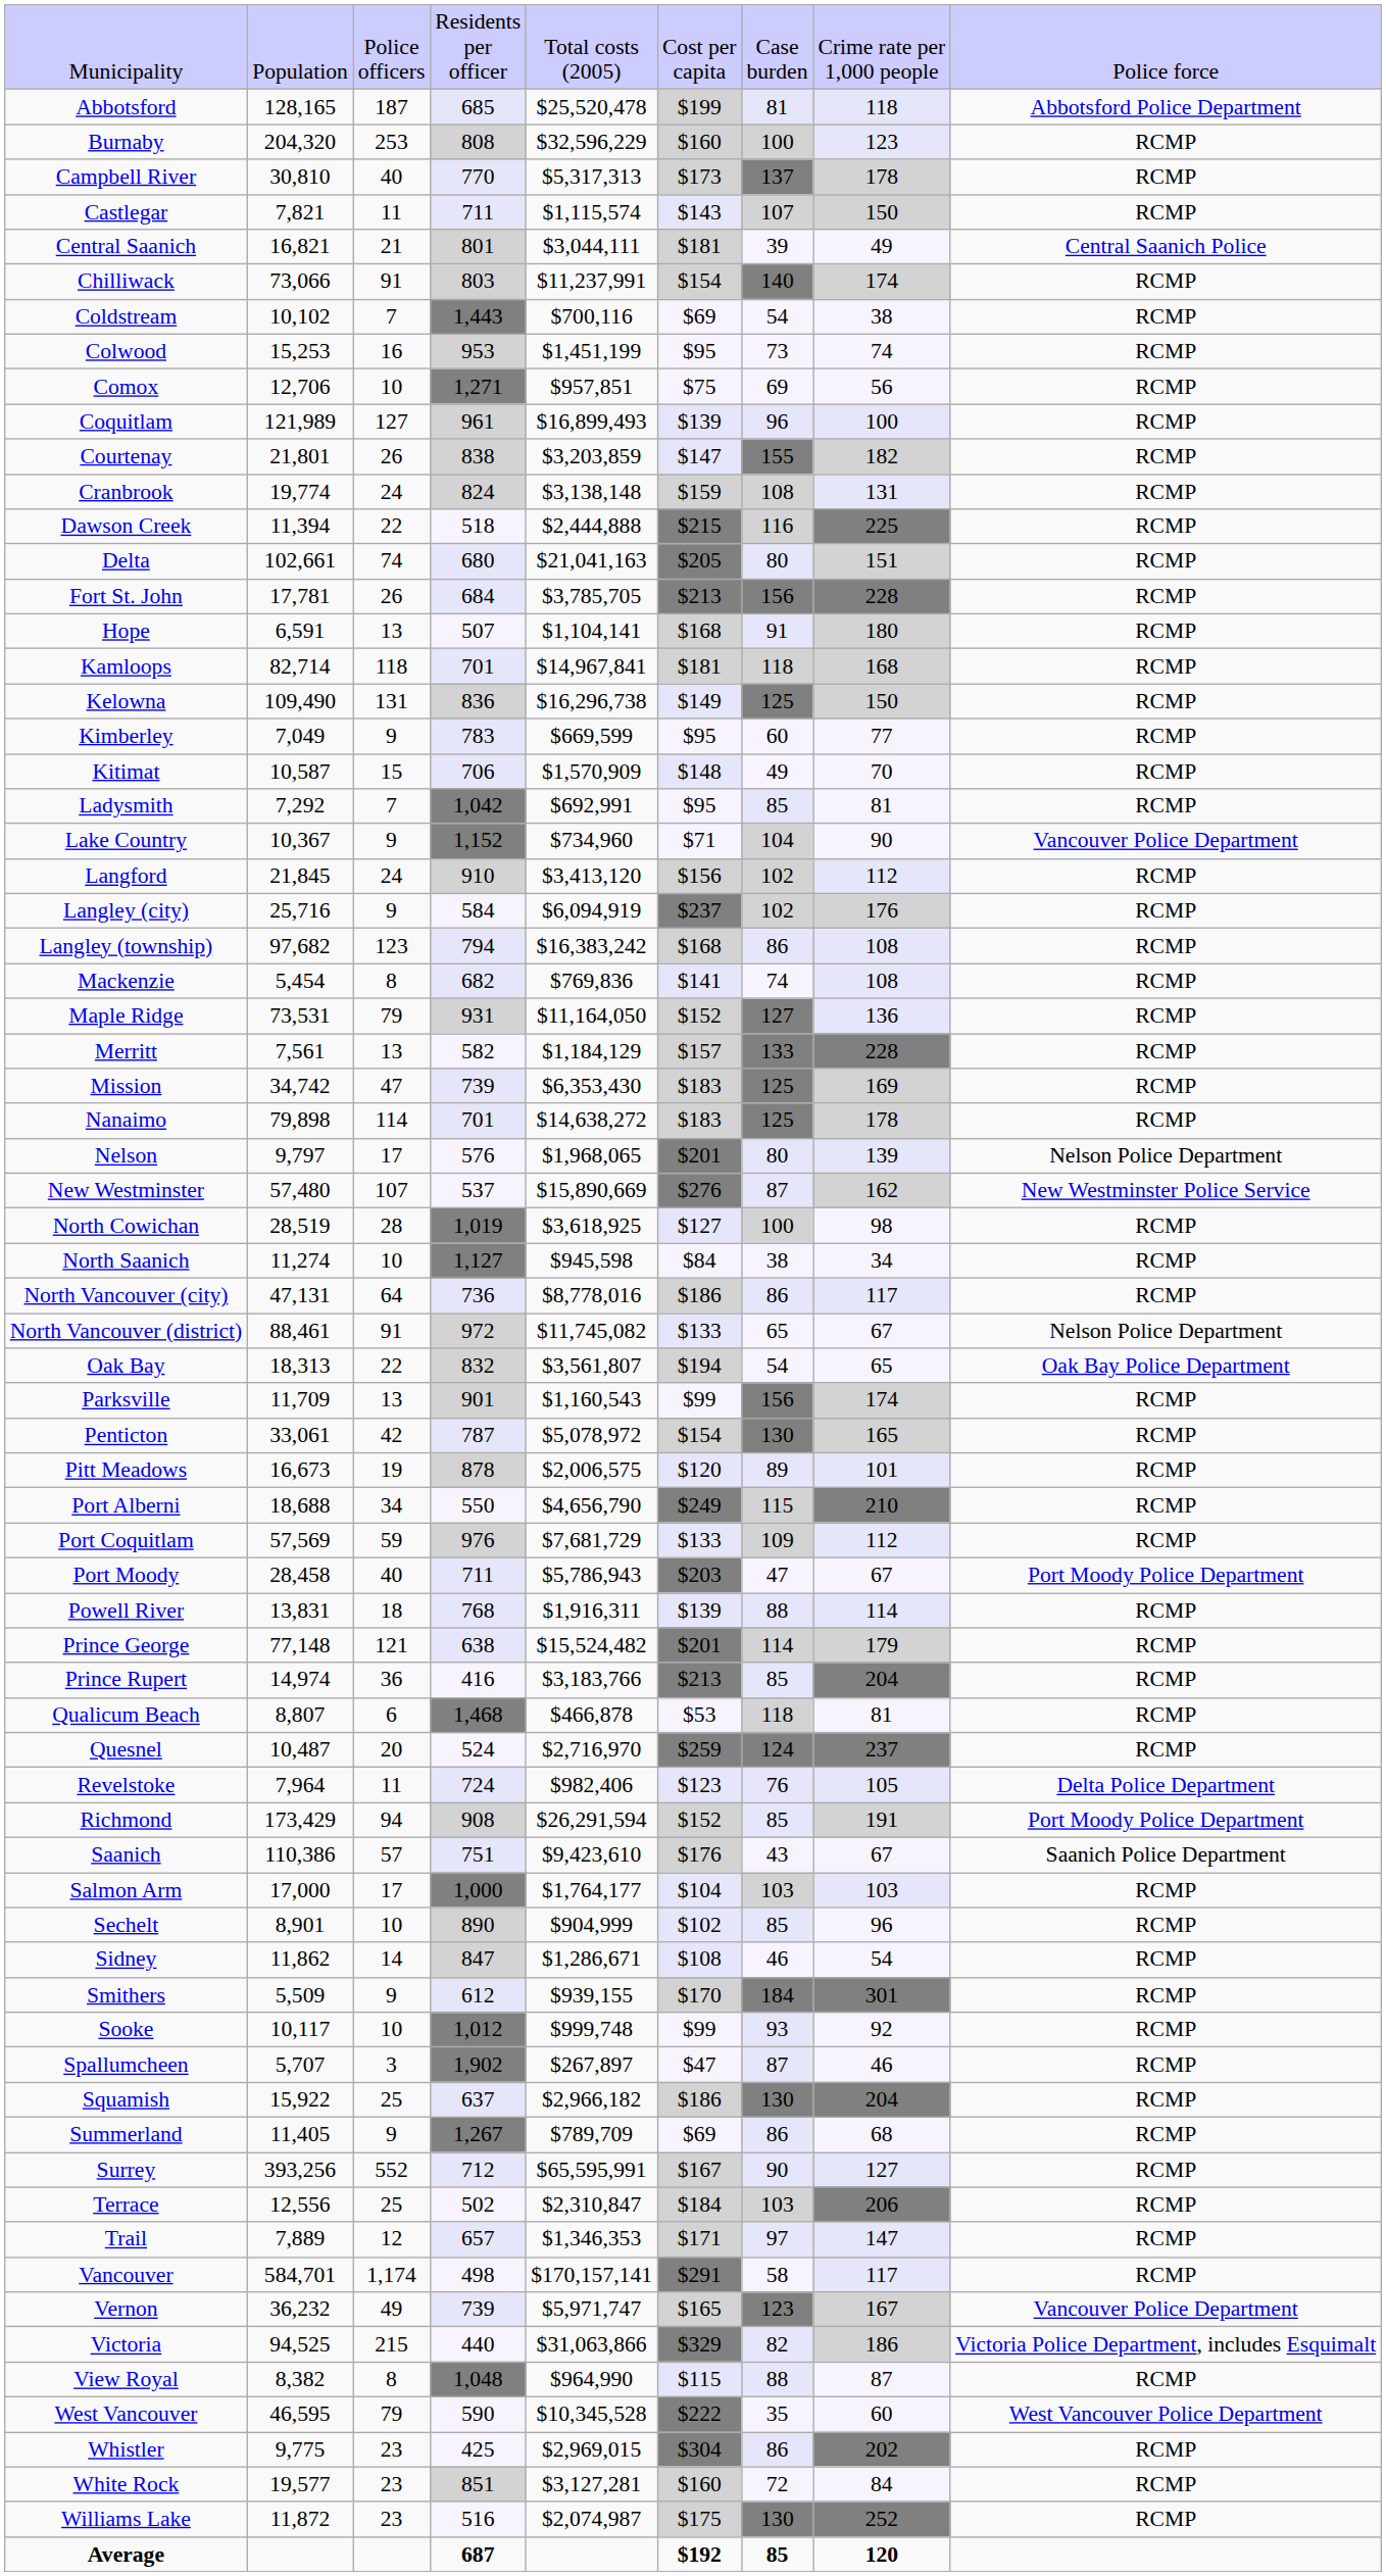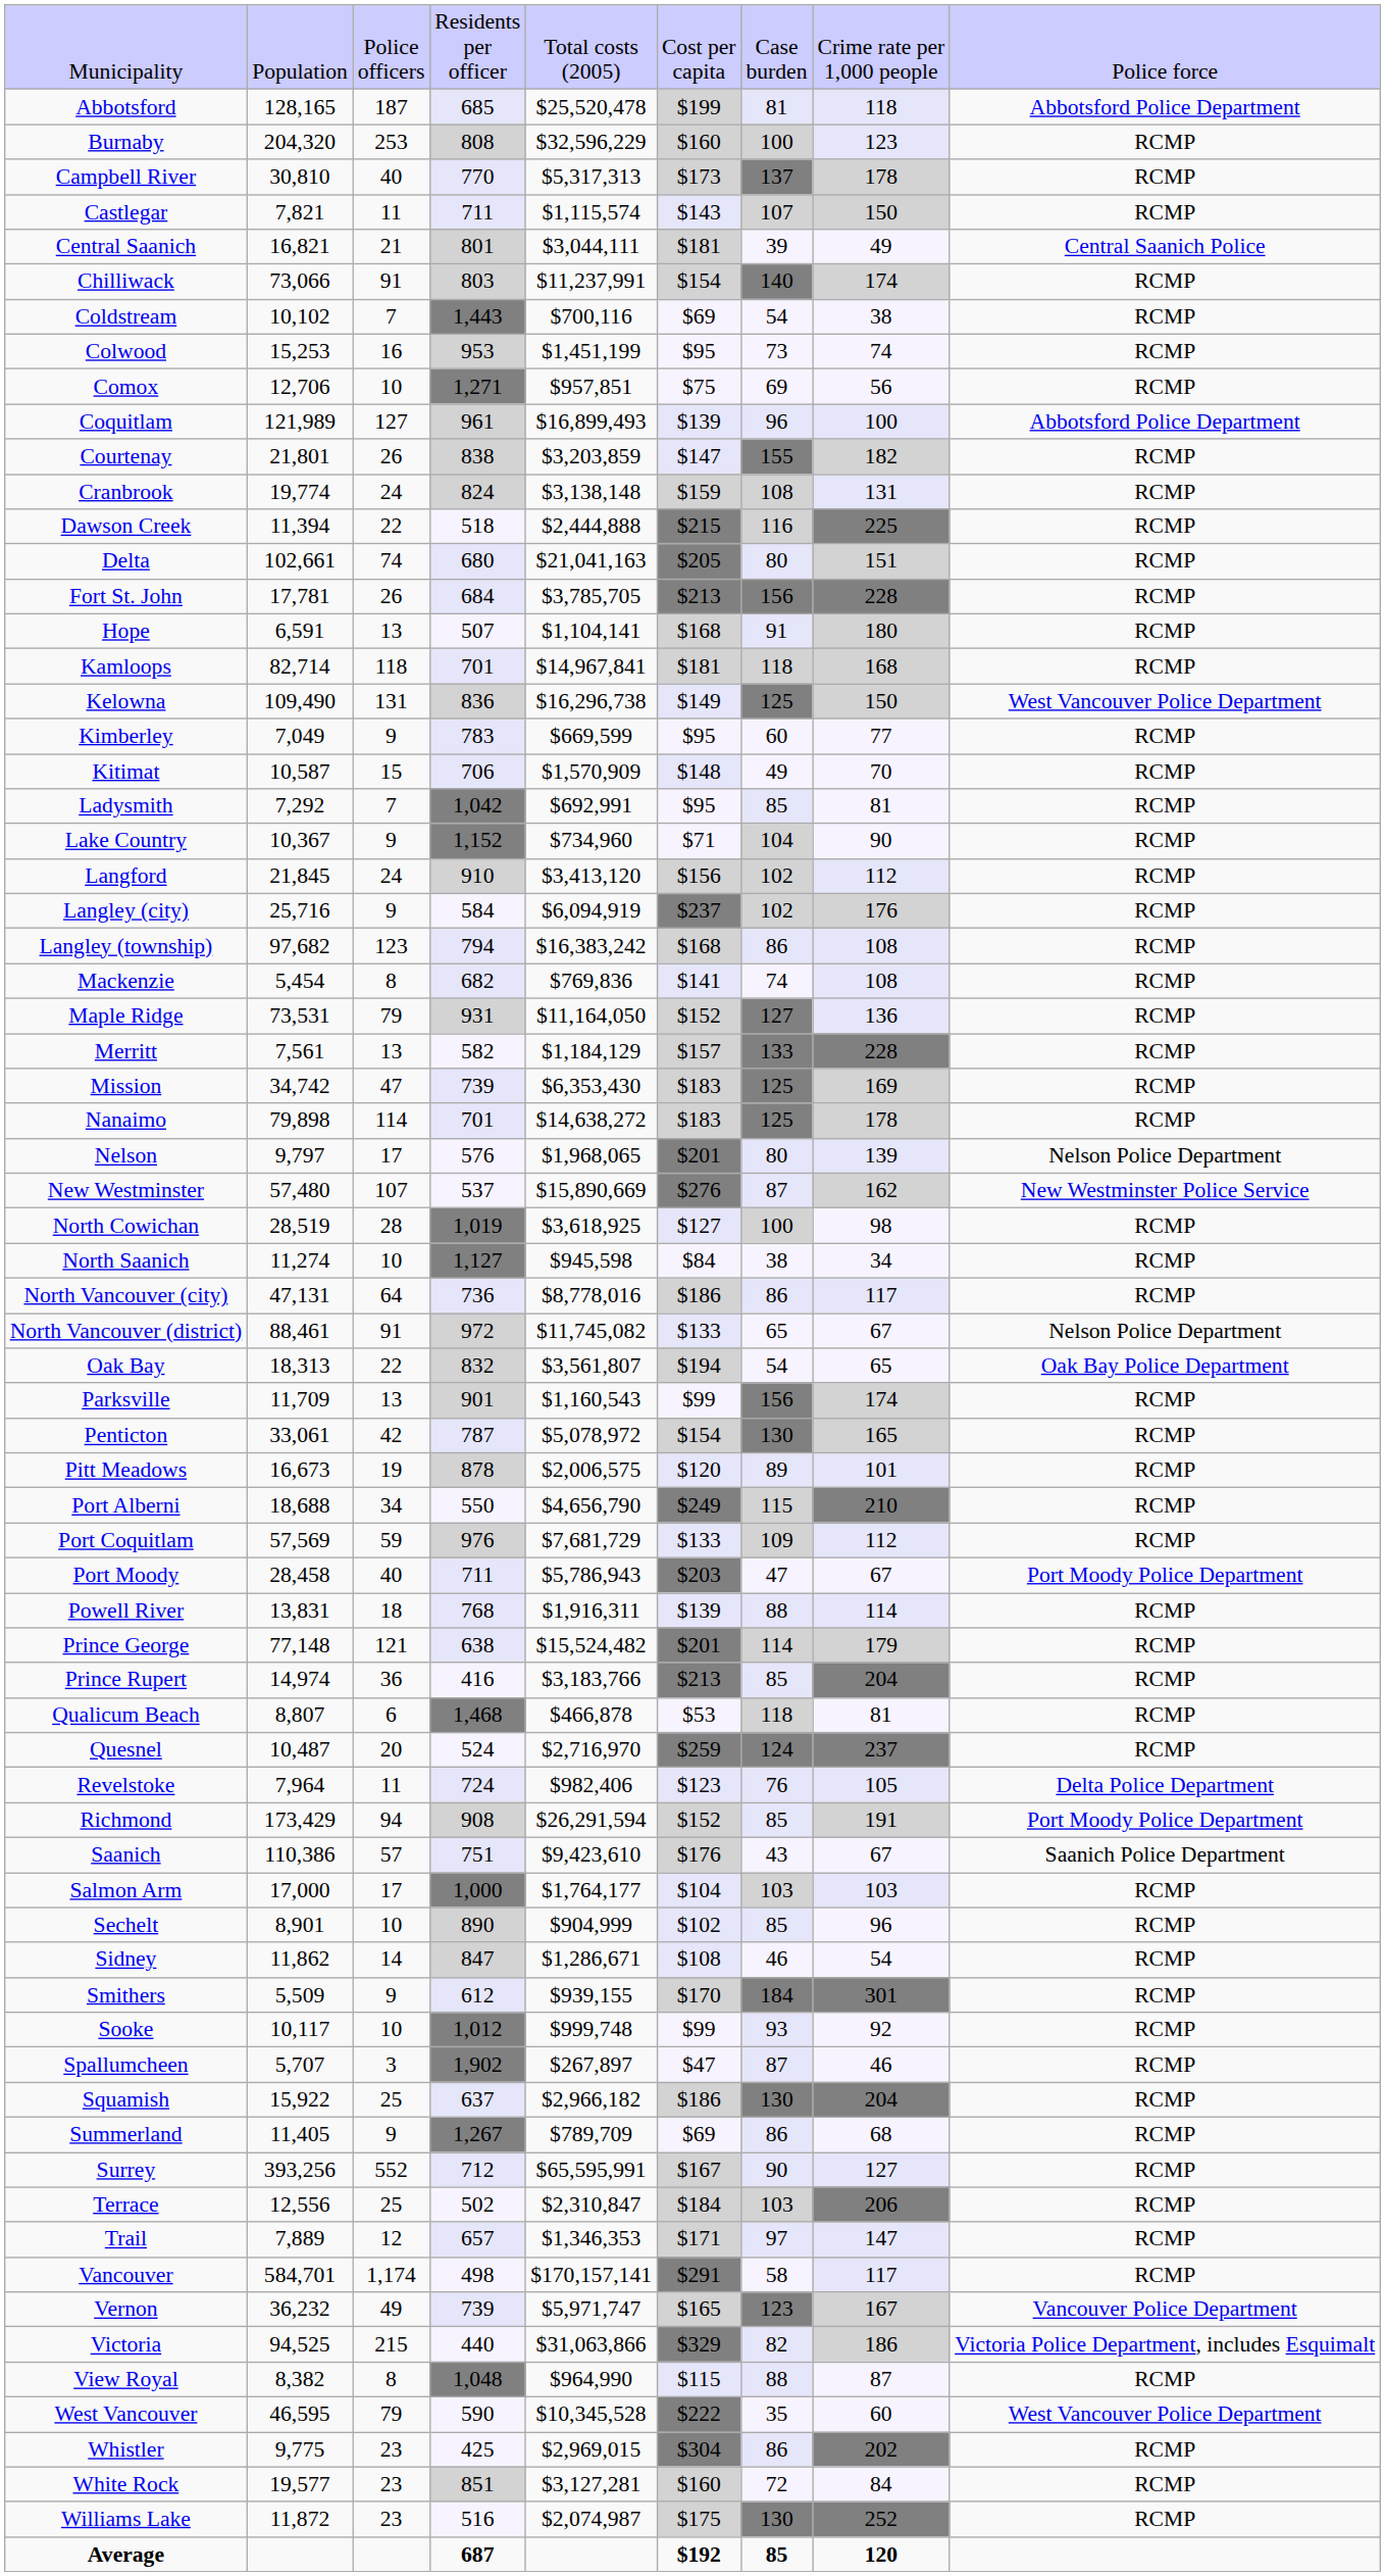Coquitlam | column 9: RCMP -> Abbotsford Police Department
Kelowna | column 9: RCMP -> West Vancouver Police Department
Lake Country | column 9: Vancouver Police Department -> RCMP
